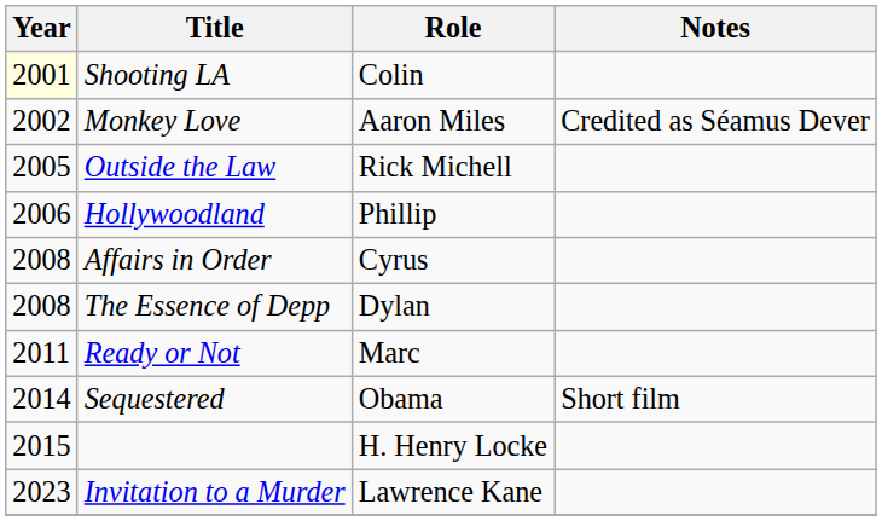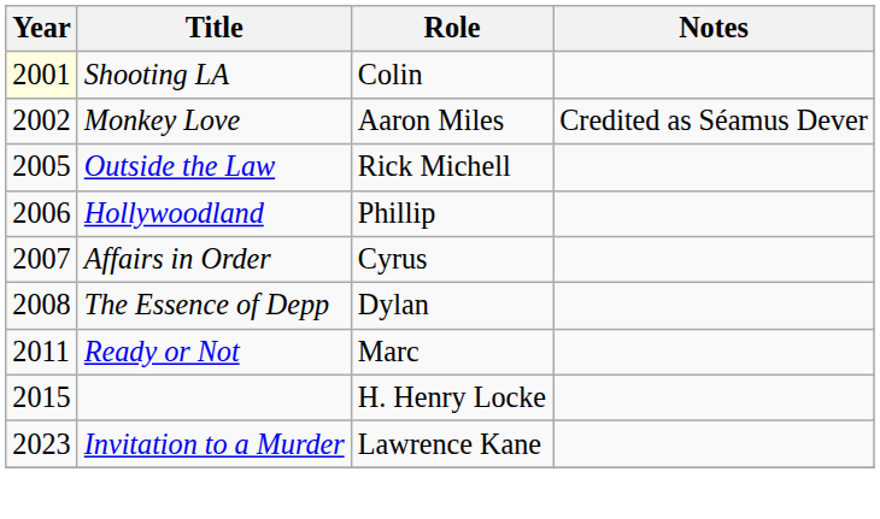Affairs in Order | Year: 2008 -> 2007
- row: 2014 | Sequestered | Obama | Short film
